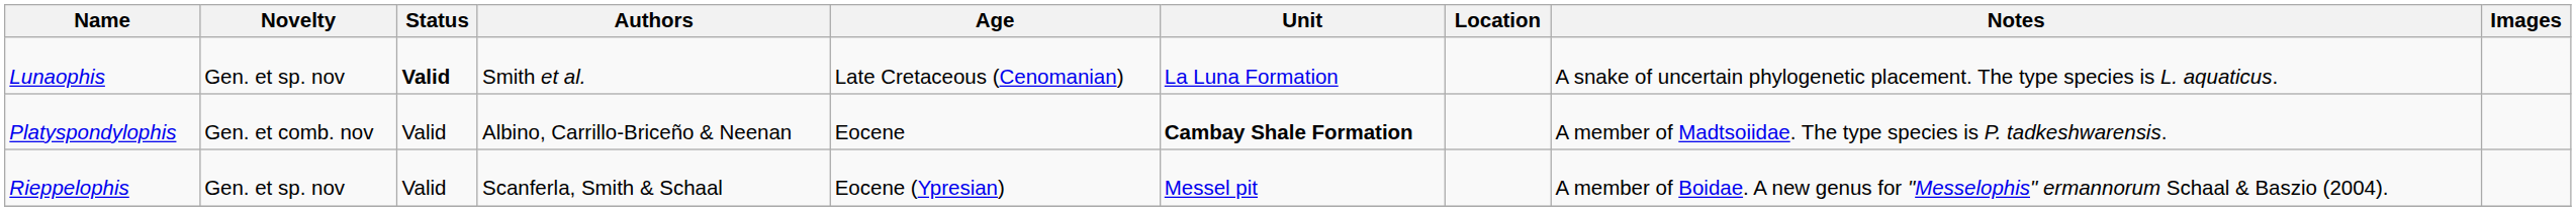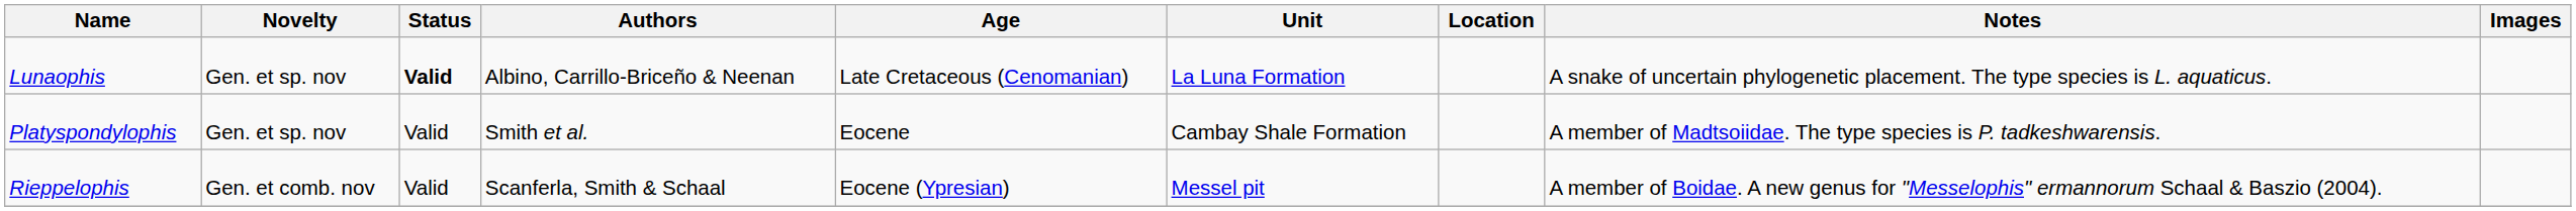Lunaophis | Authors: Smith et al. -> Albino, Carrillo-Briceño & Neenan
Platyspondylophis | Novelty: Gen. et comb. nov -> Gen. et sp. nov
Platyspondylophis | Authors: Albino, Carrillo-Briceño & Neenan -> Smith et al.
Platyspondylophis | Unit: bold -> normal
Rieppelophis | Novelty: Gen. et sp. nov -> Gen. et comb. nov
